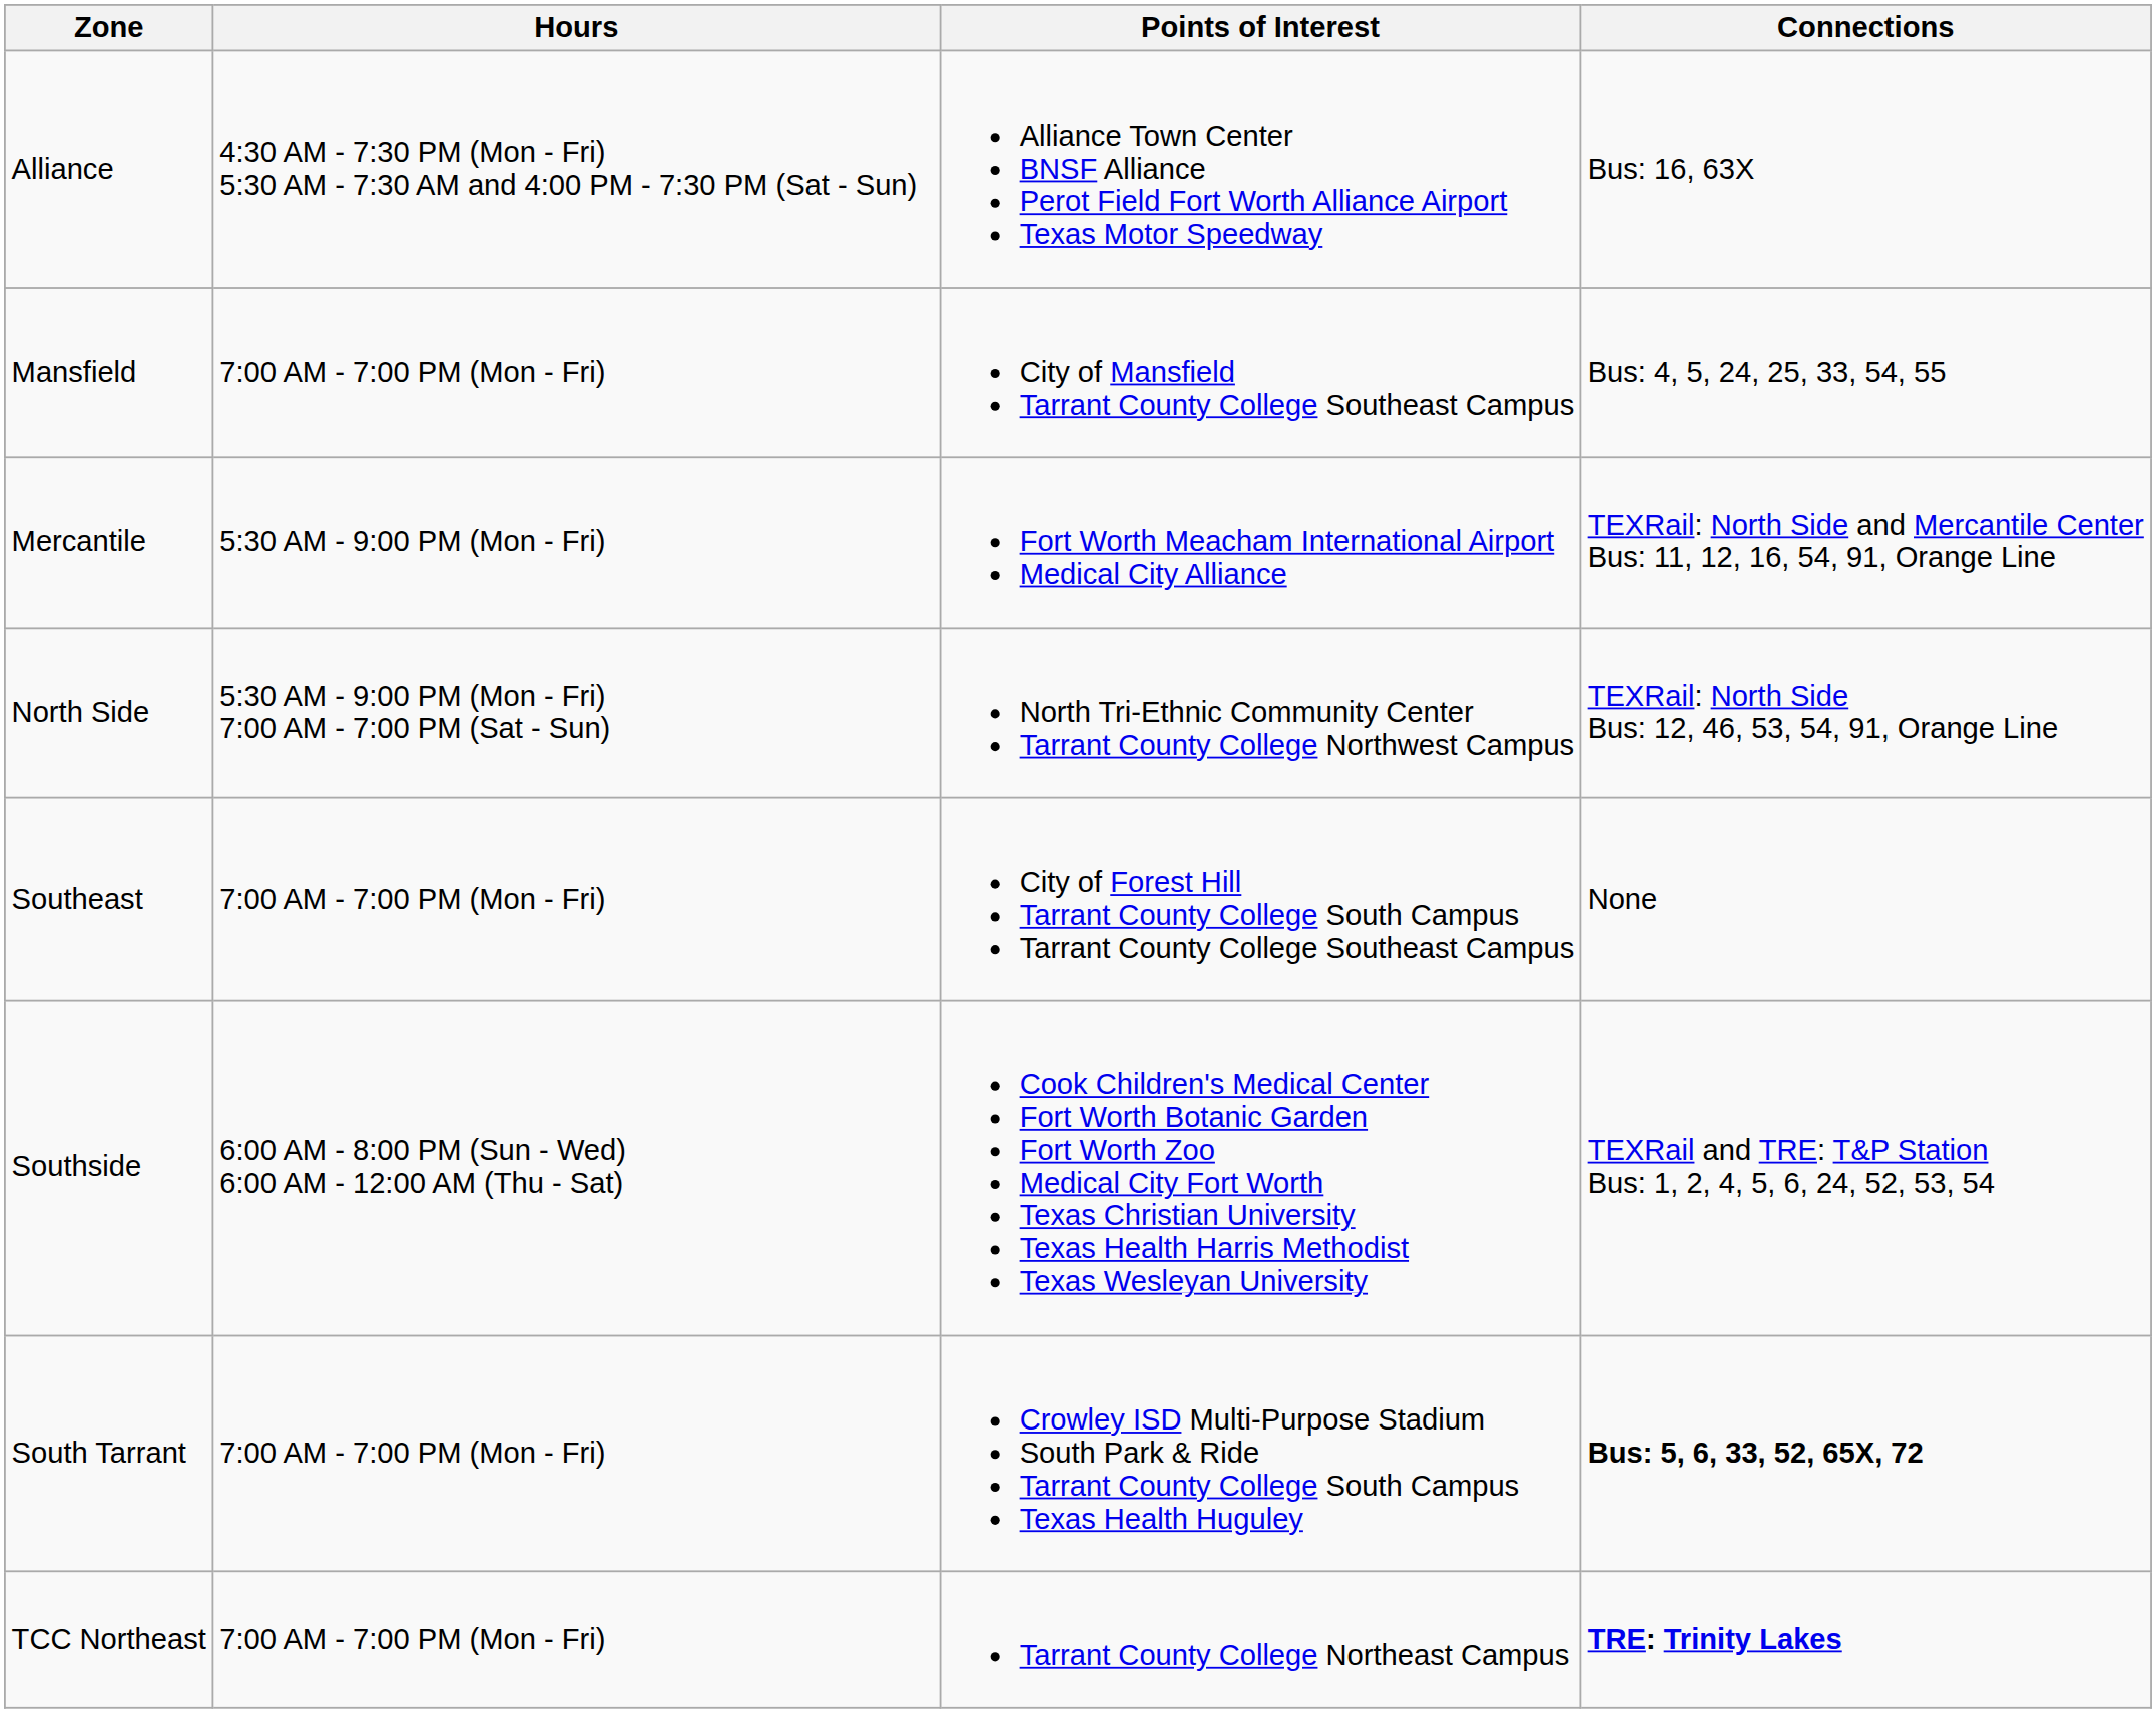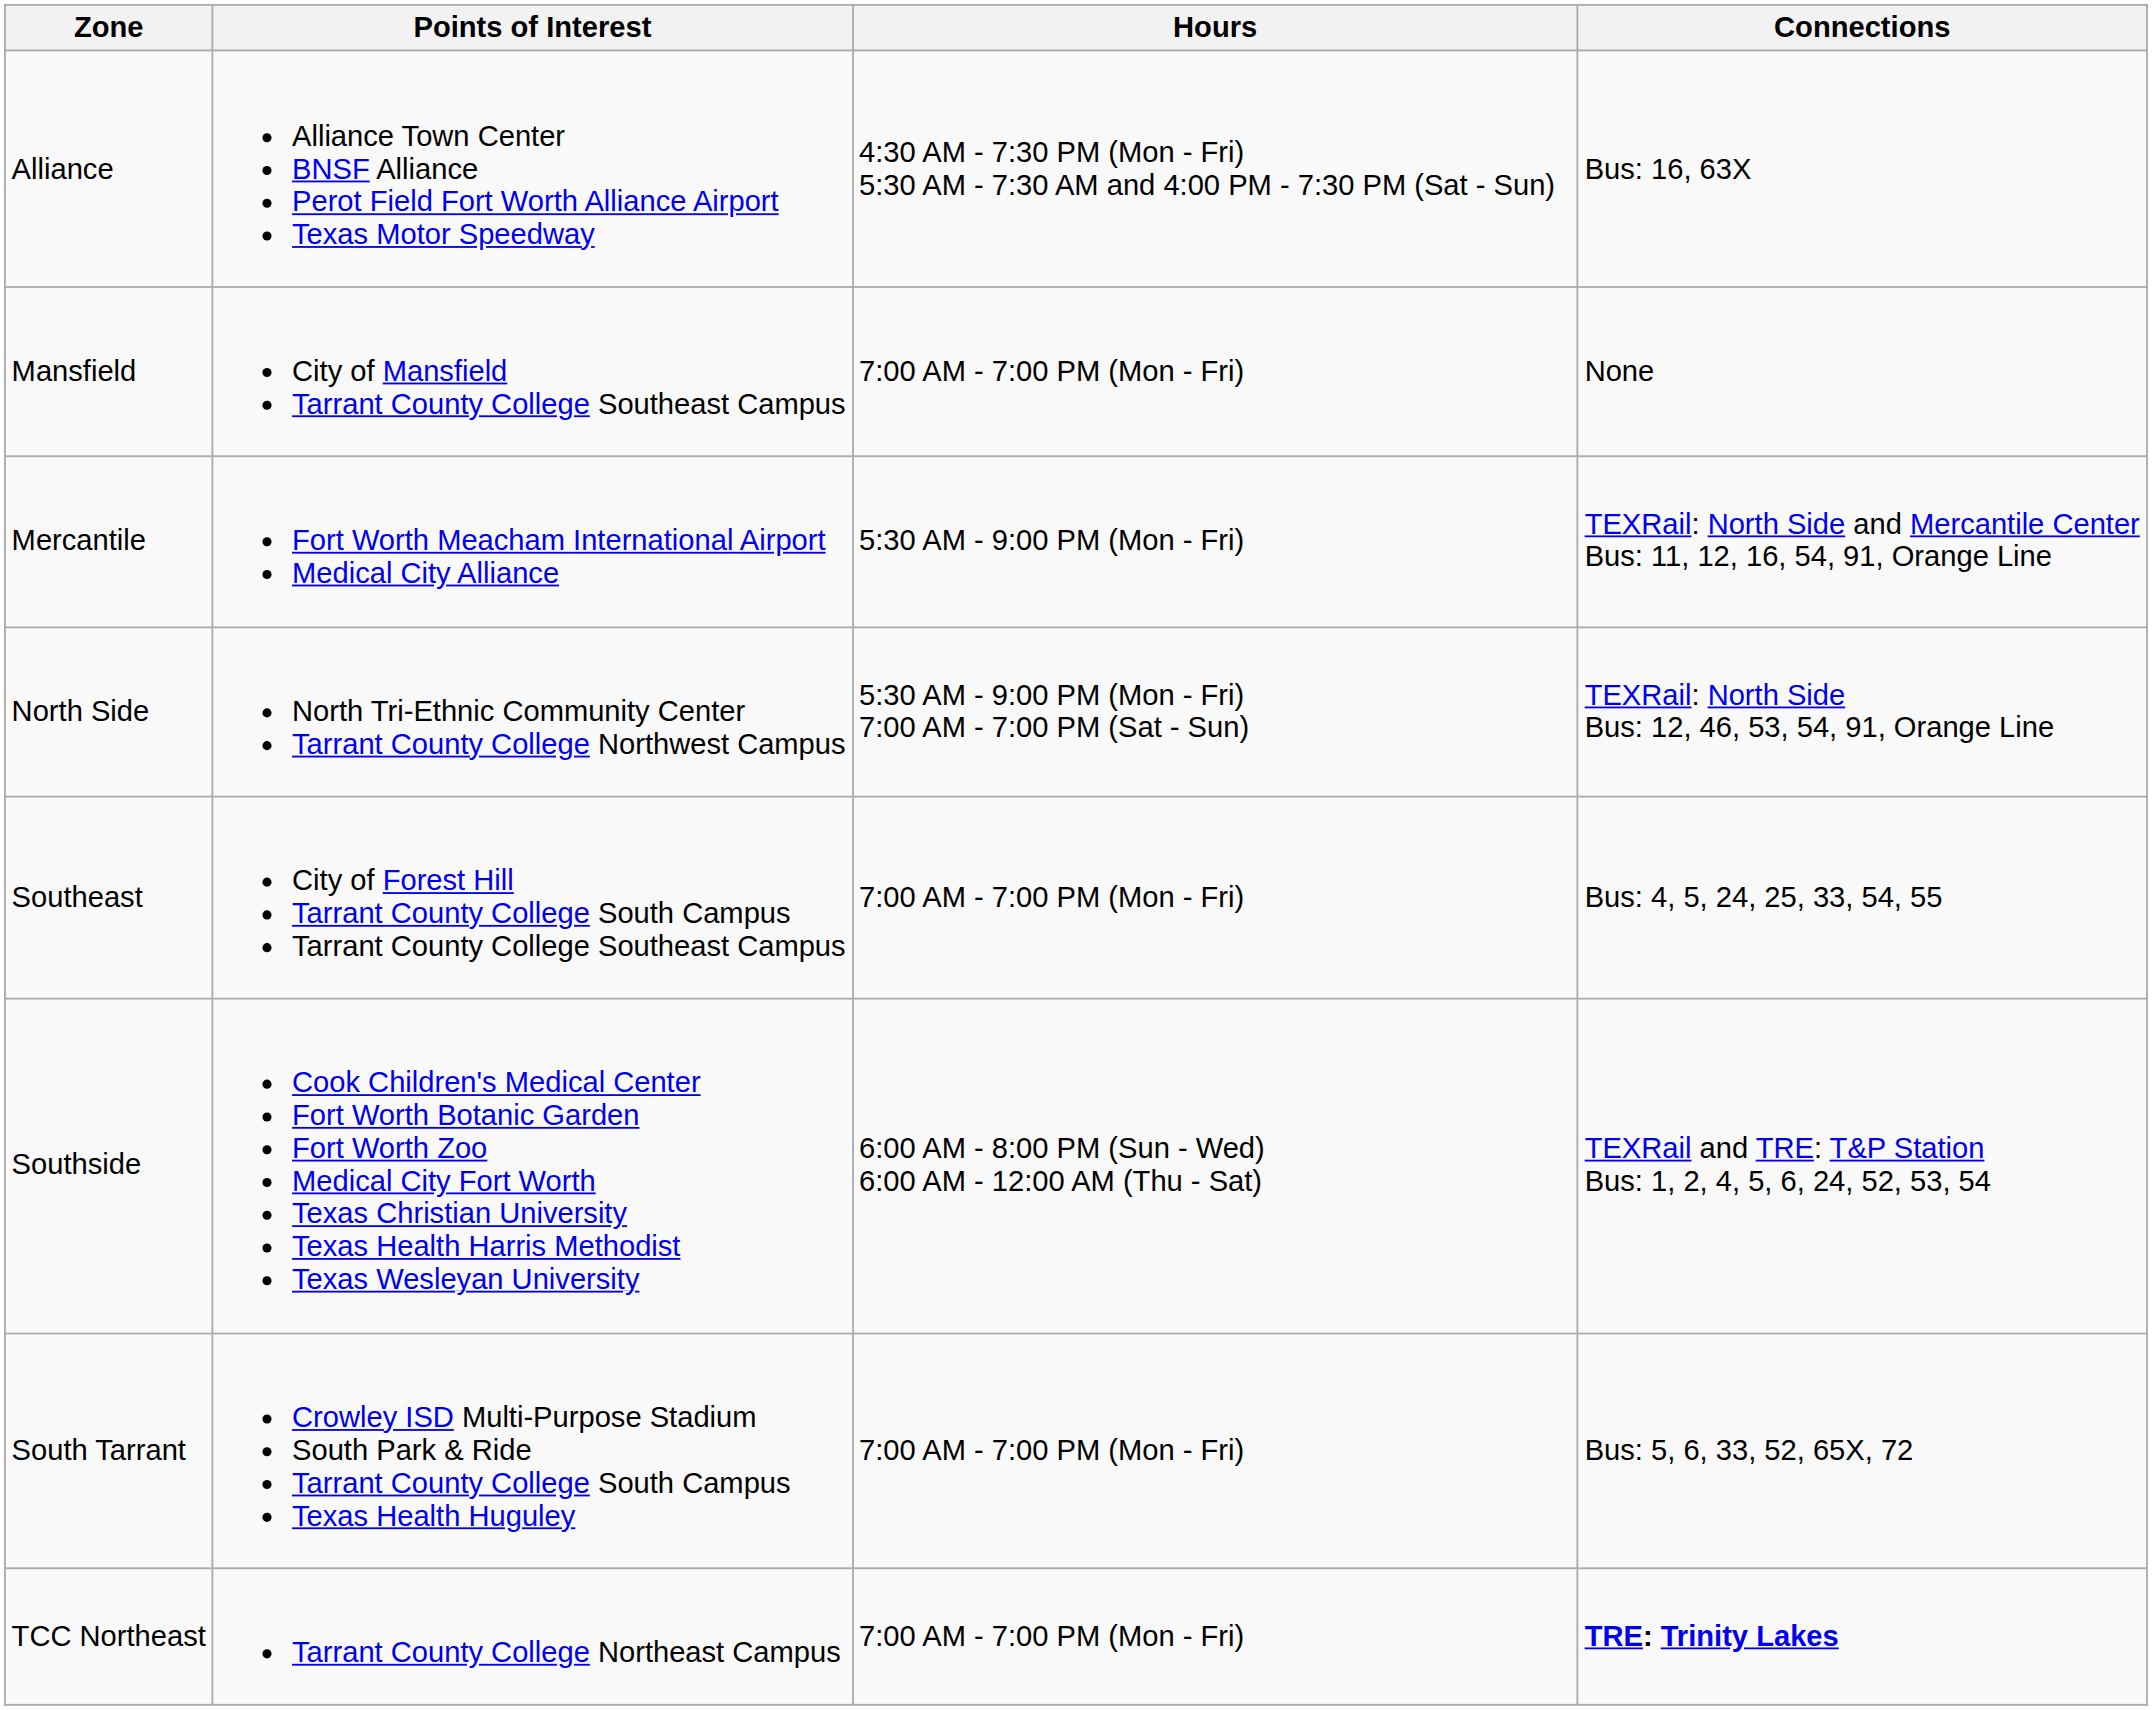columns swapped: Hours <-> Points of Interest
Mansfield | Connections: Bus: 4, 5, 24, 25, 33, 54, 55 -> None
Southeast | Connections: None -> Bus: 4, 5, 24, 25, 33, 54, 55
South Tarrant | Connections: bold -> normal
